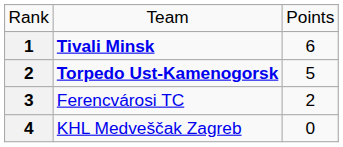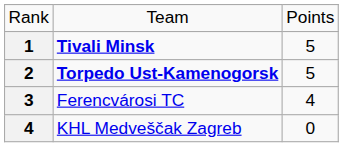Tivali Minsk | column 3: 6 -> 5
Ferencvárosi TC | column 3: 2 -> 4
